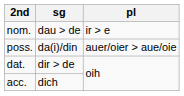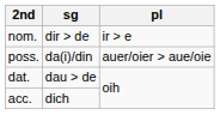nom. | sg: dau > de -> dir > de
dat. | sg: dir > de -> dau > de
